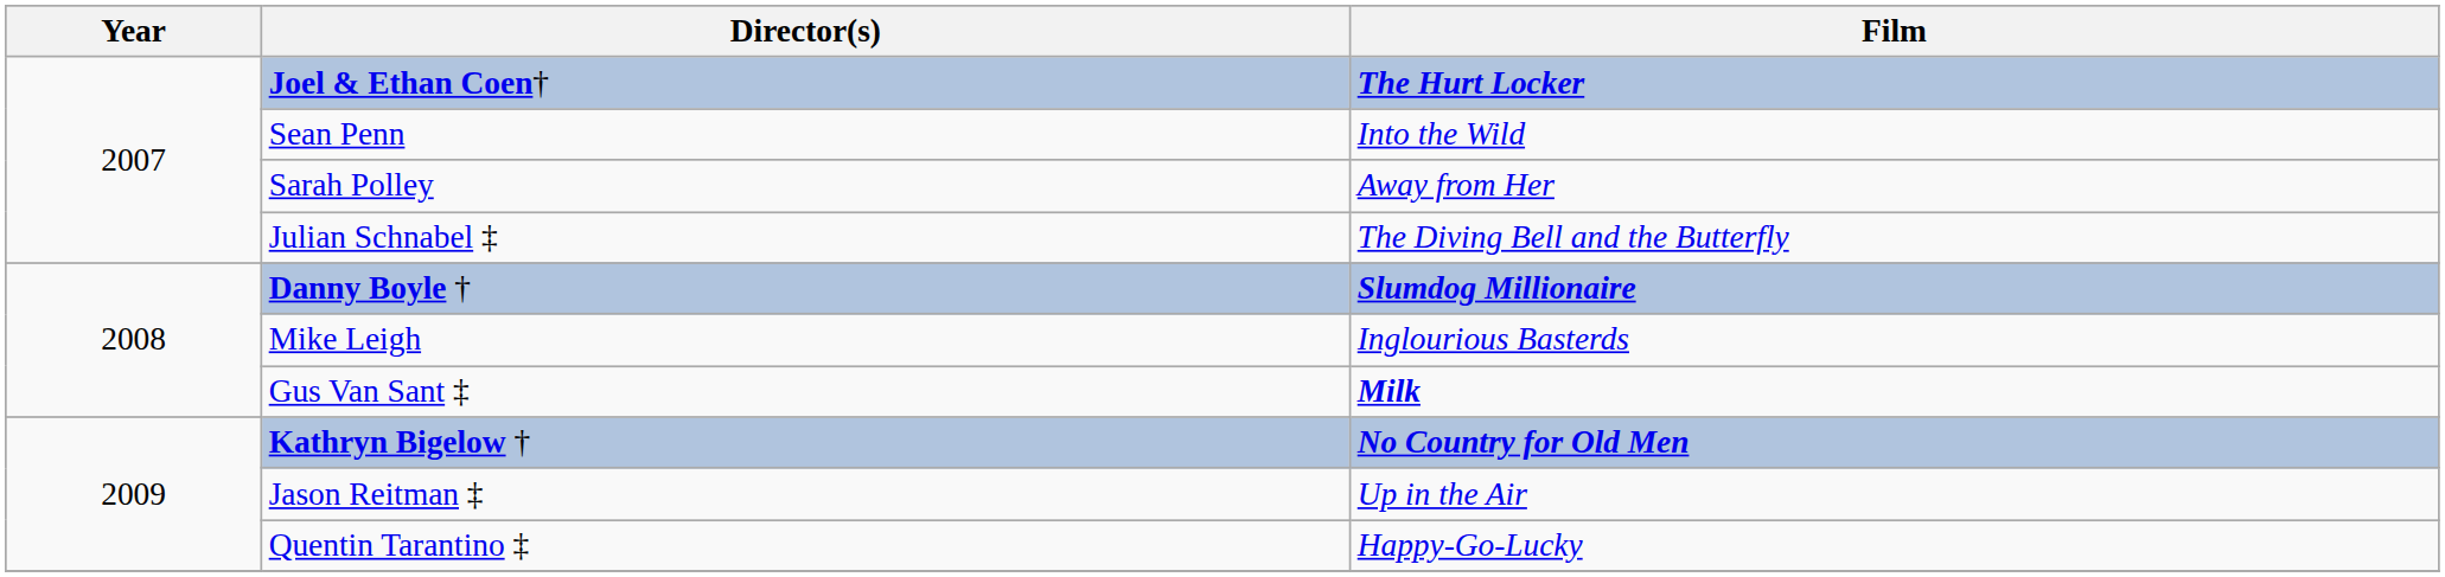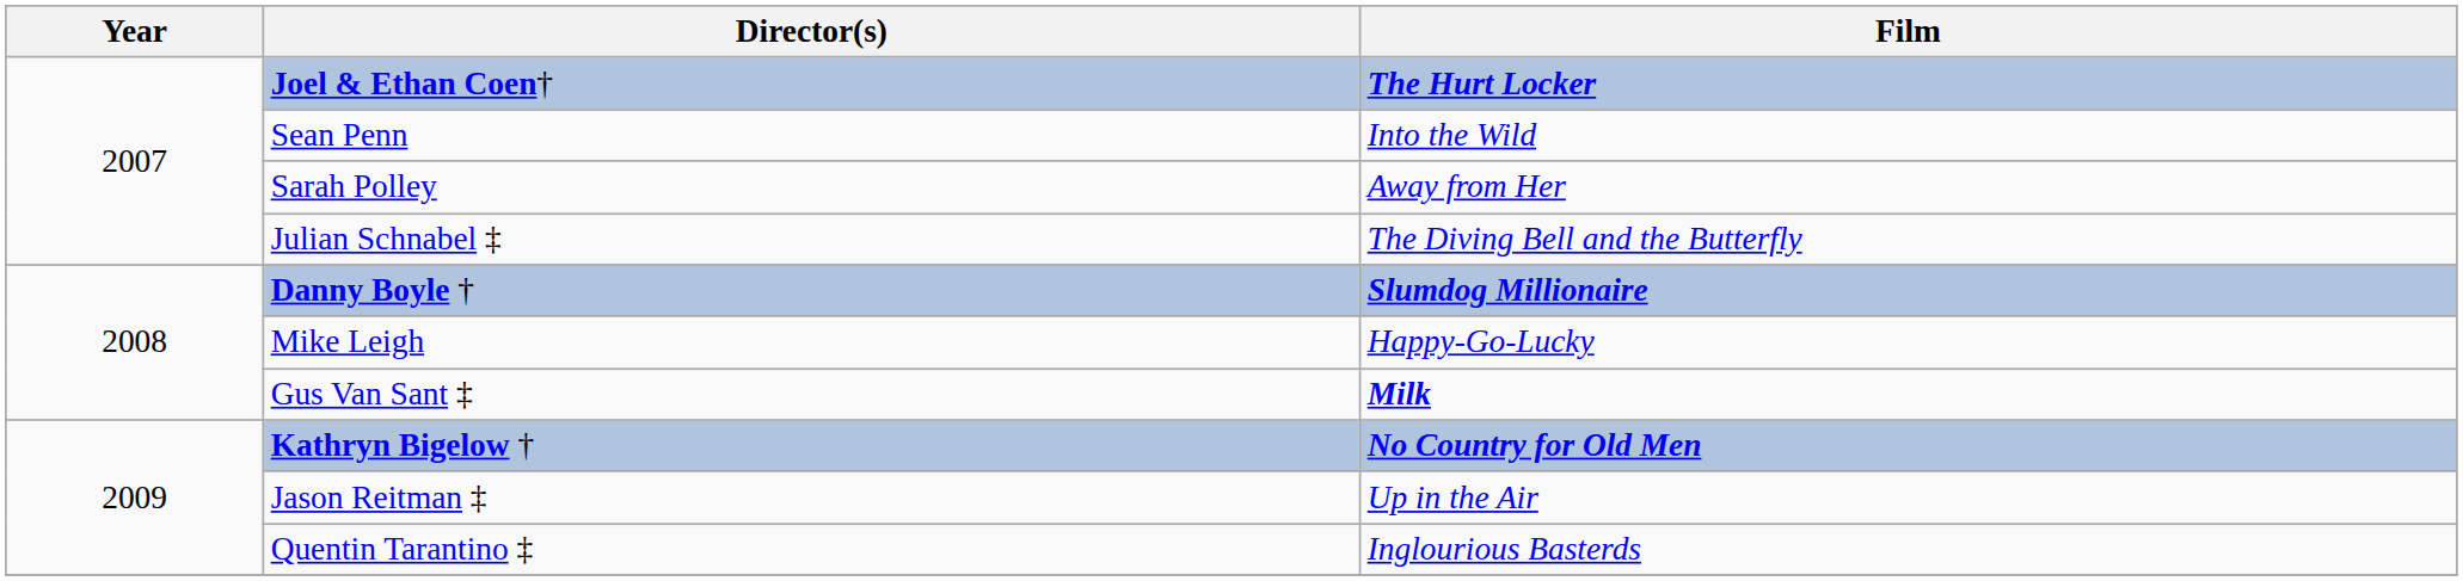Mike Leigh | Film: Inglourious Basterds -> Happy-Go-Lucky
Quentin Tarantino ‡ | Film: Happy-Go-Lucky -> Inglourious Basterds
